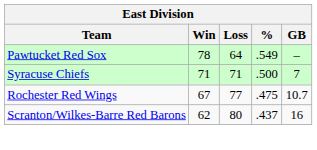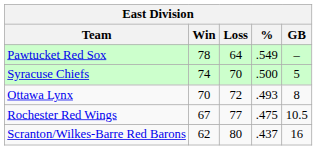Syracuse Chiefs | Win: 71 -> 74
Syracuse Chiefs | Loss: 71 -> 70
Syracuse Chiefs | GB: 7 -> 5
+ row: Ottawa Lynx | 70 | 72 | .493 | 8
Rochester Red Wings | GB: 10.7 -> 10.5
